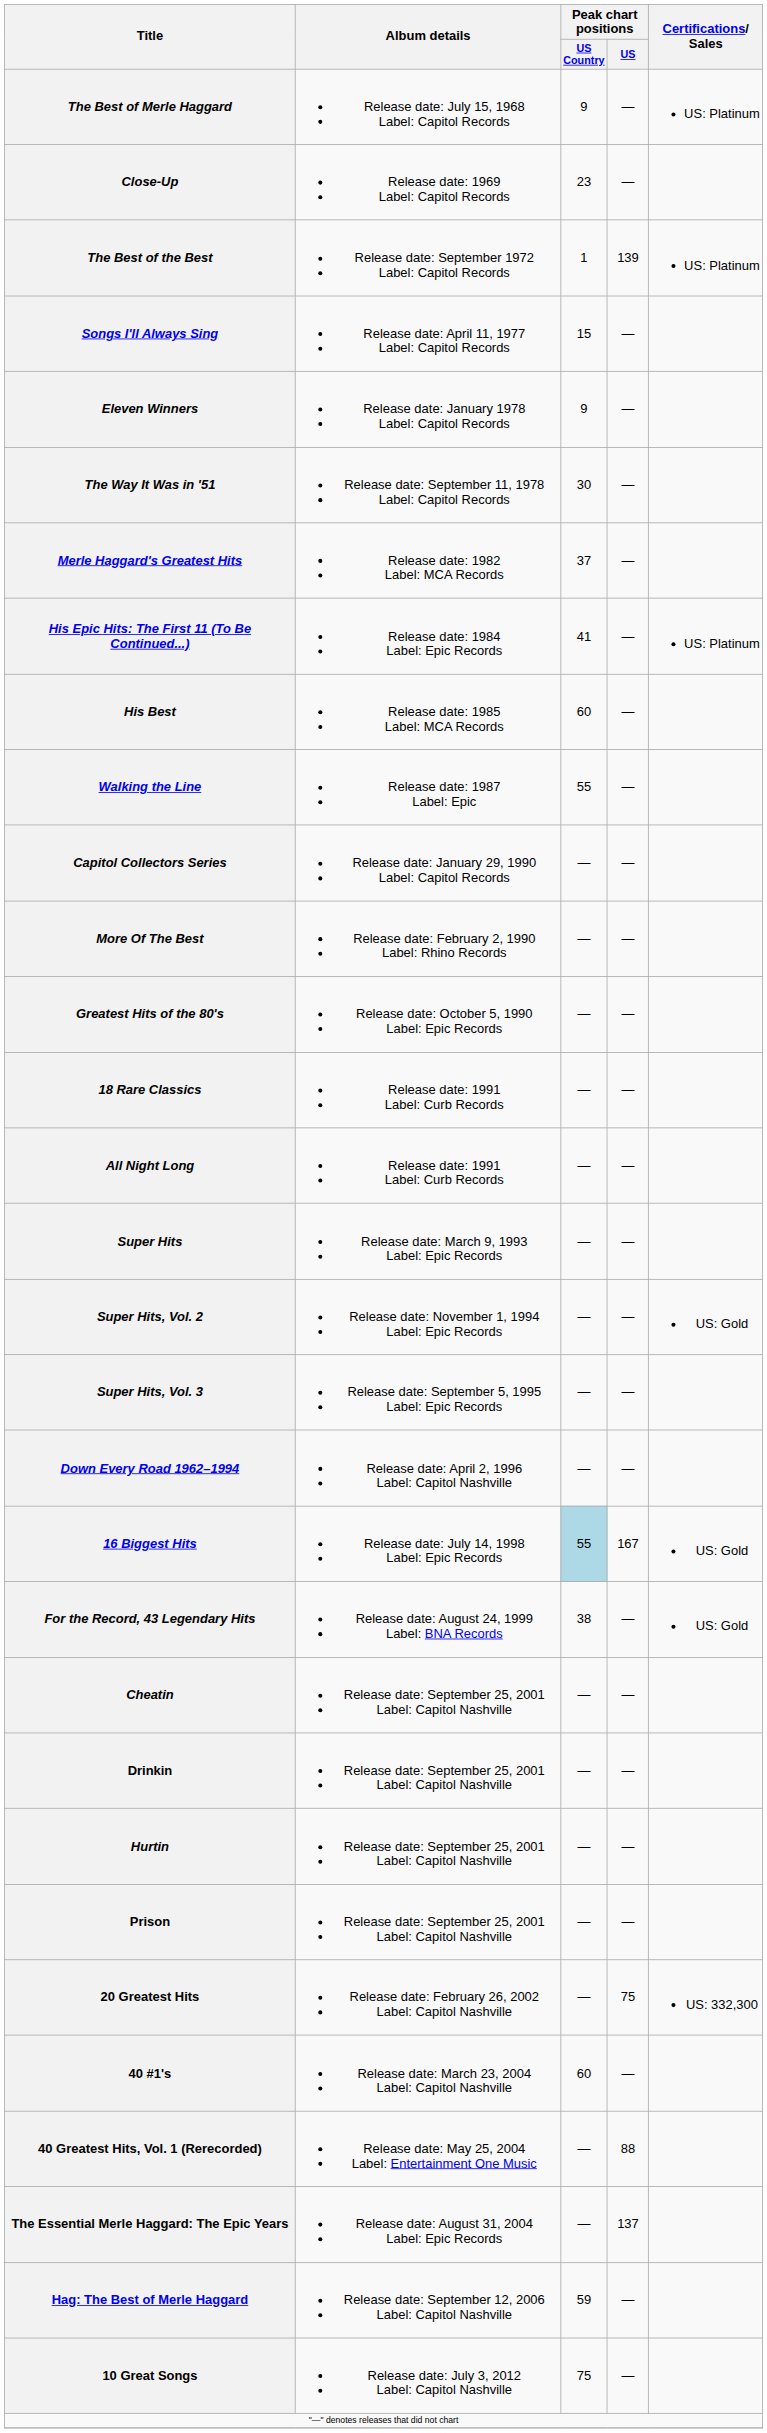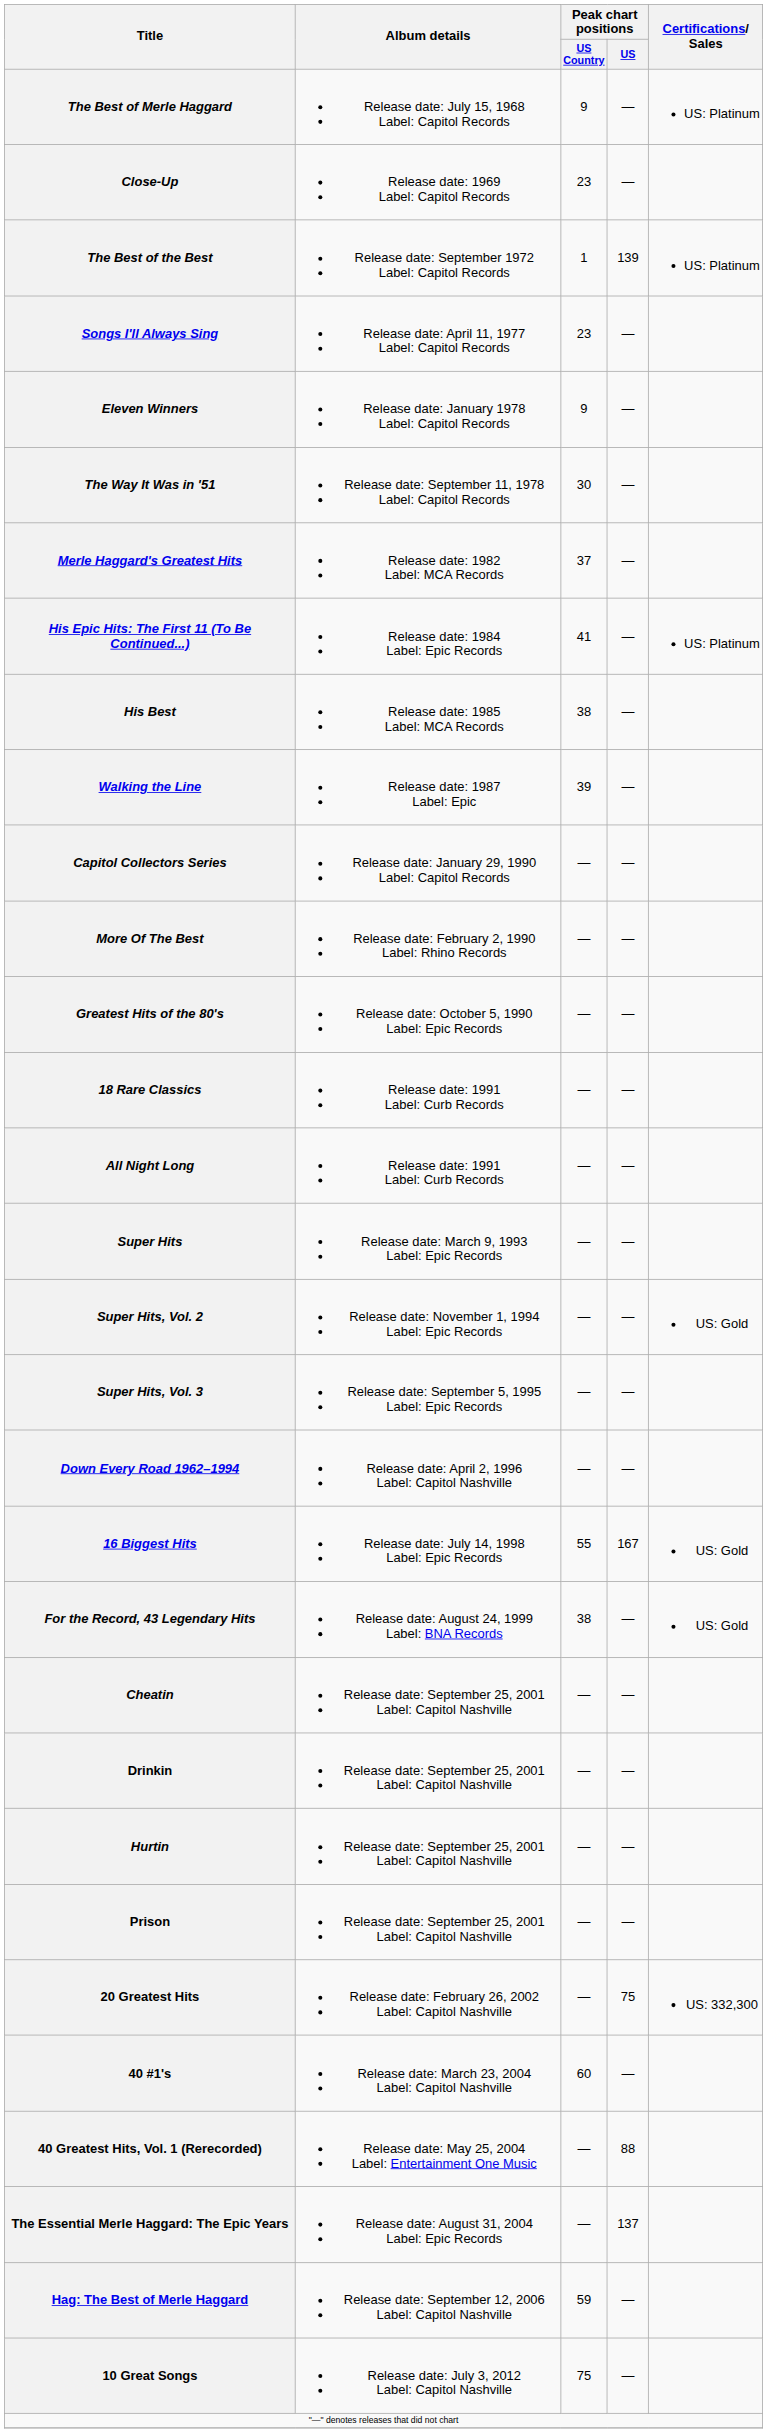Songs I'll Always Sing | Peak chart positions / US Country: 15 -> 23
His Best | Peak chart positions / US Country: 60 -> 38
Walking the Line | Peak chart positions / US Country: 55 -> 39
16 Biggest Hits | Peak chart positions / US Country: lightblue background -> no background
